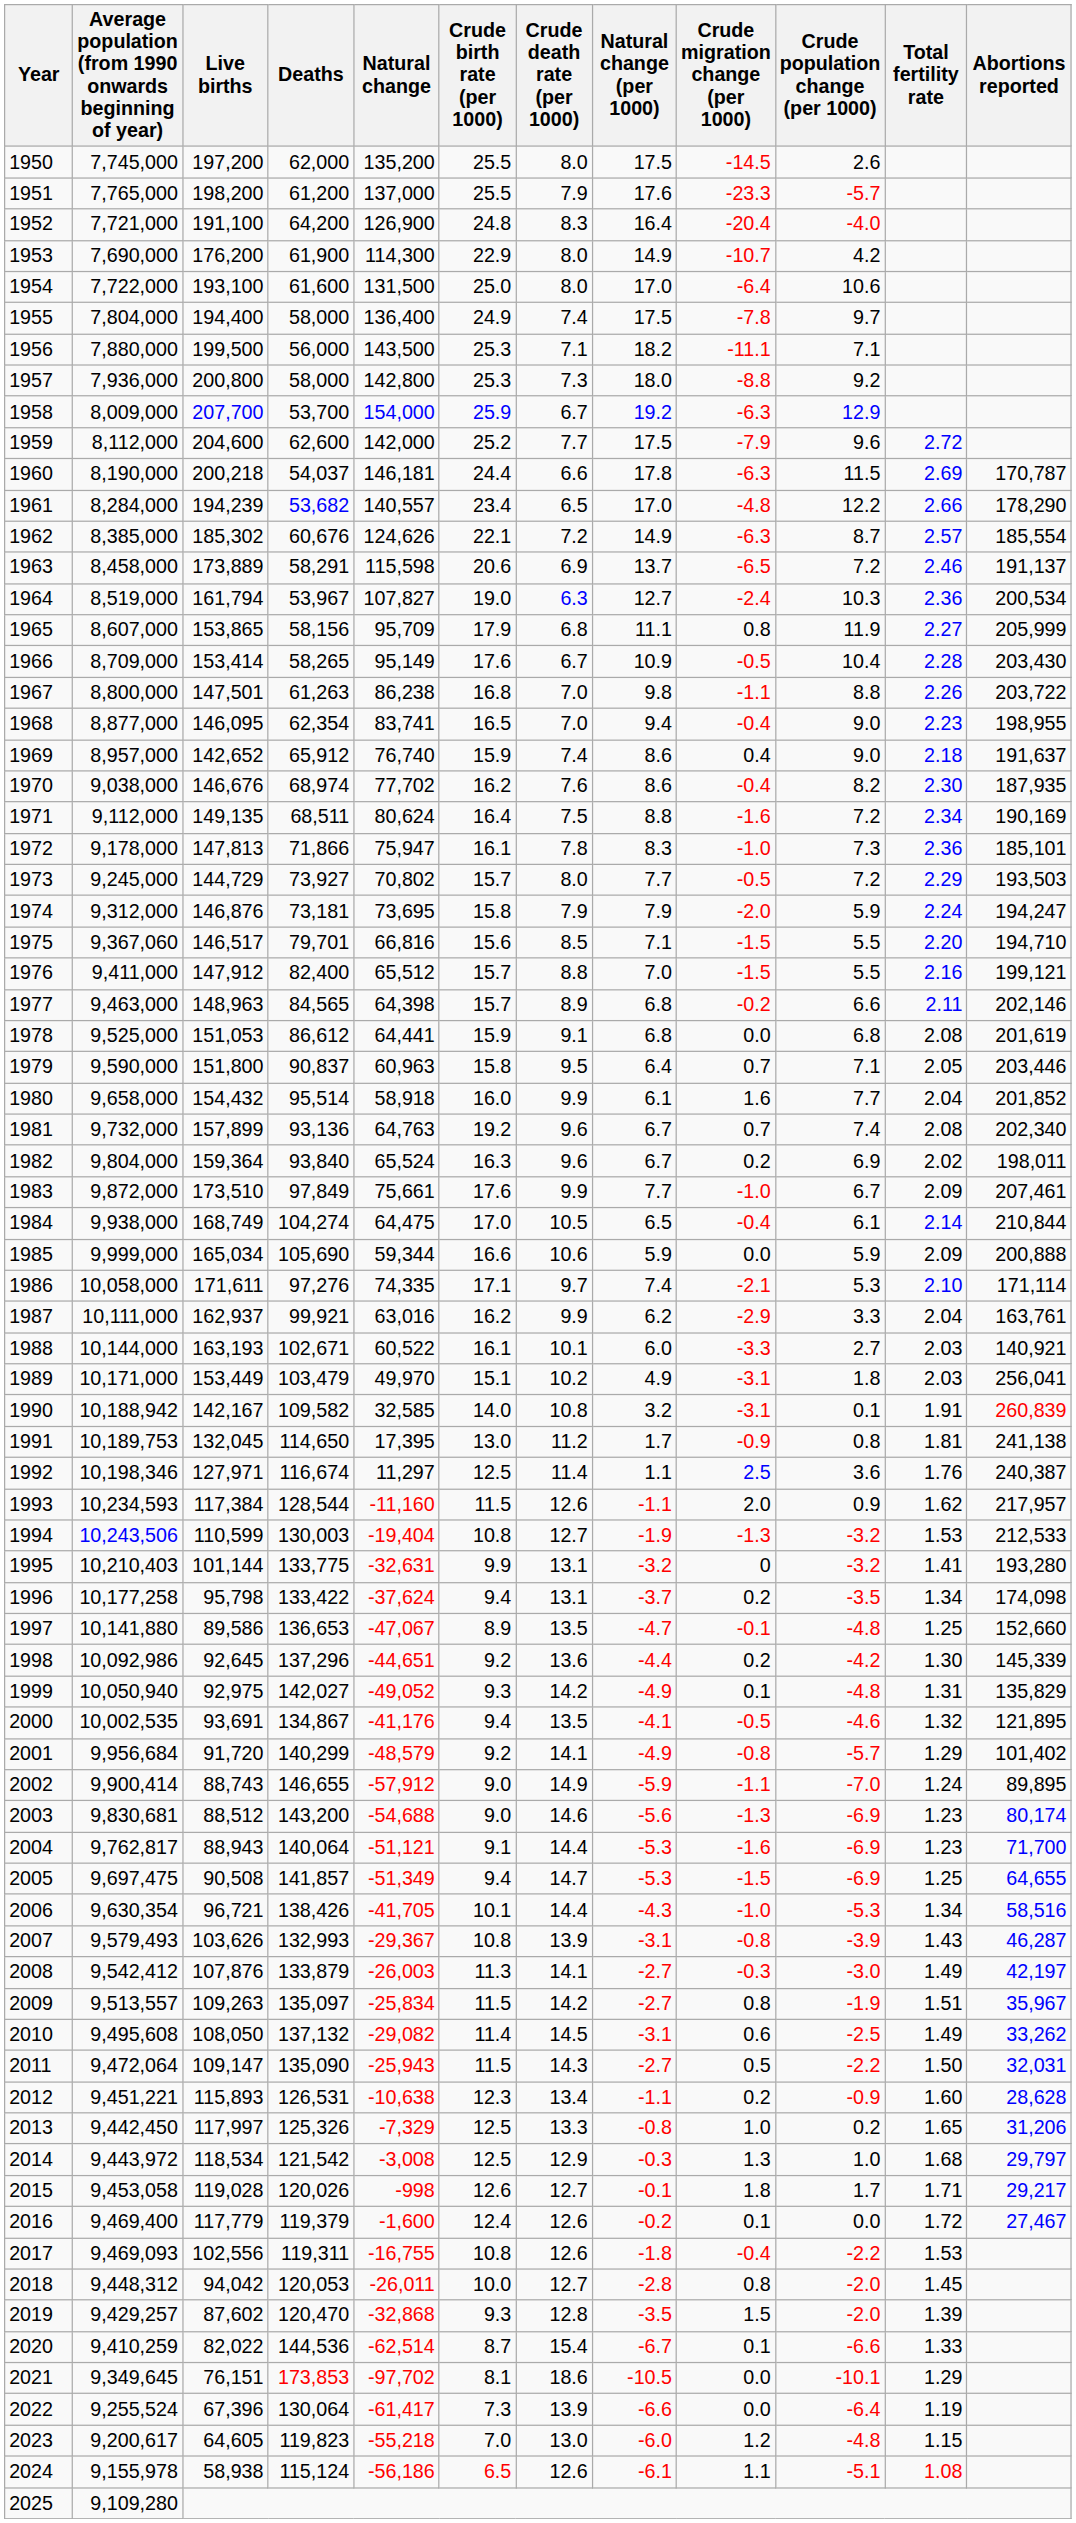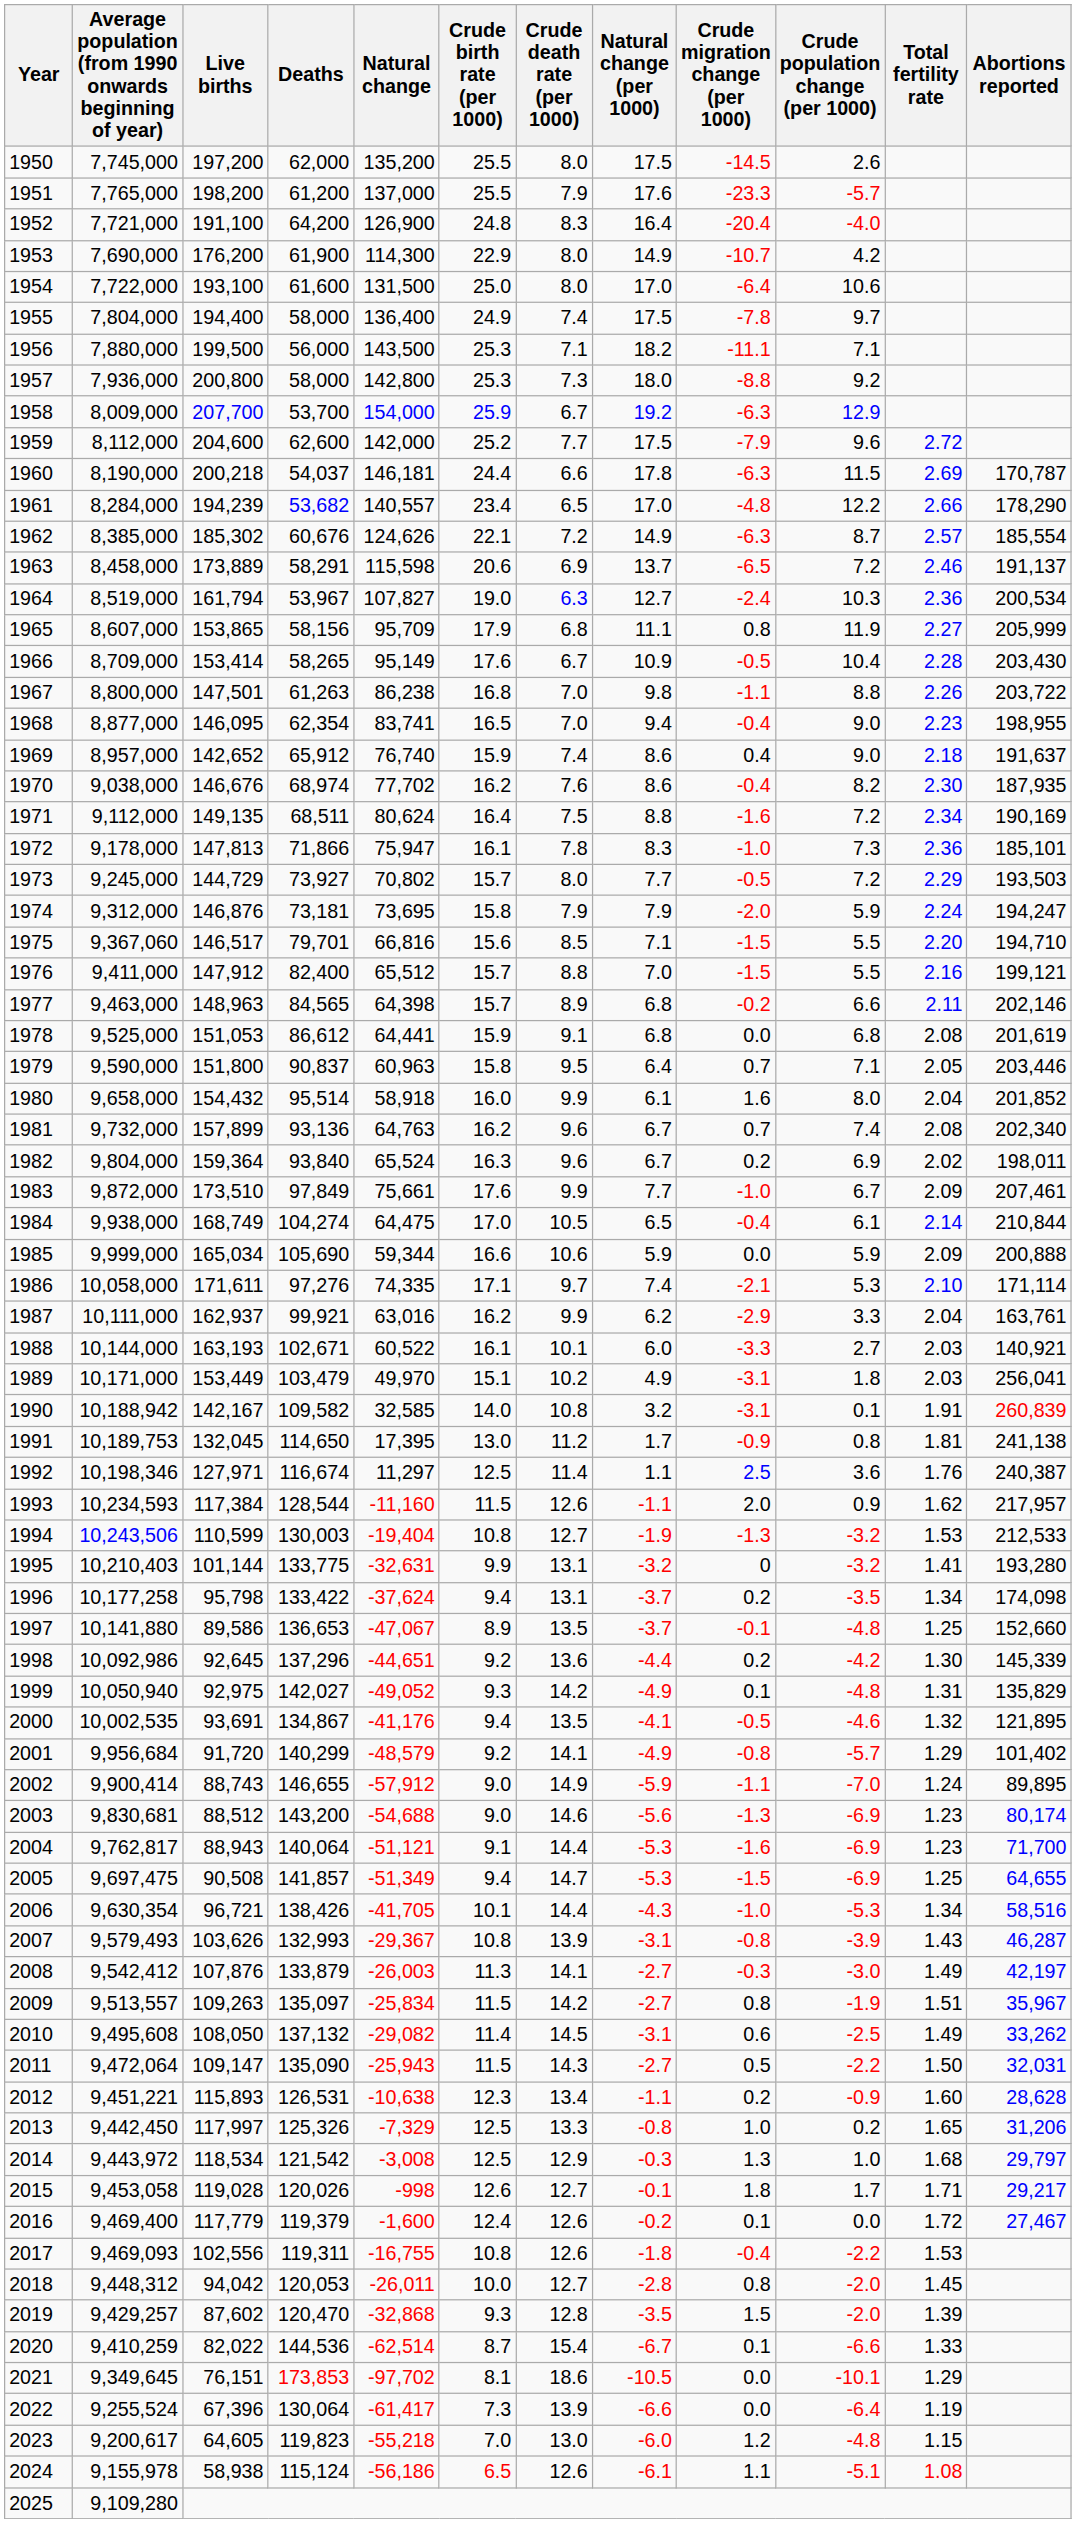1980 | Crude population change (per 1000): 7.7 -> 8.0
1981 | Crude birth rate (per 1000): 19.2 -> 16.2
1997 | Natural change (per 1000): -4.7 -> -3.7
